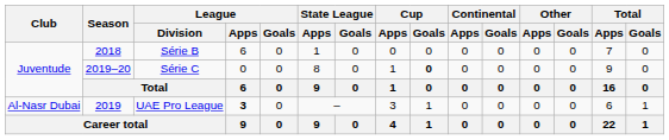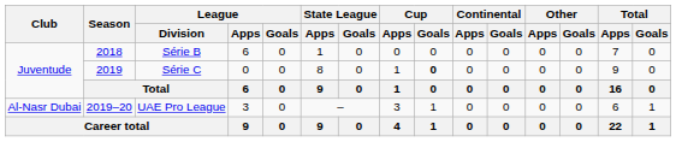Série C | Season: 2019–20 -> 2019
UAE Pro League | Season: 2019 -> 2019–20
UAE Pro League | League / Apps: bold -> normal
